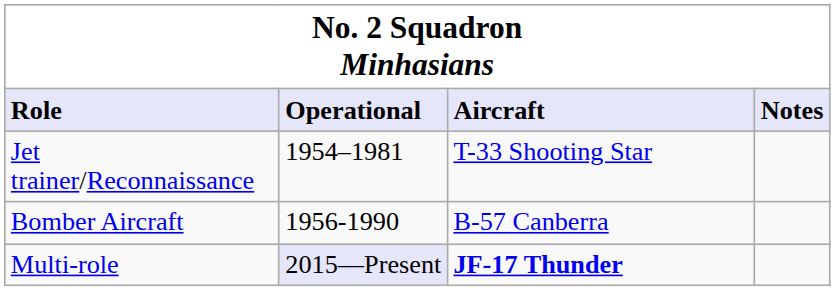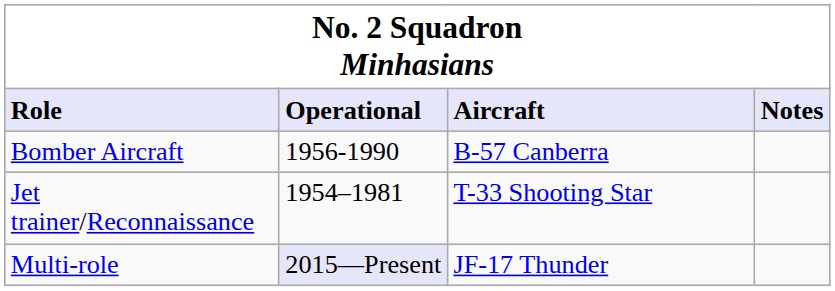rows swapped: Jet trainer/Reconnaissance <-> Bomber Aircraft
Multi-role | Aircraft: bold -> normal
